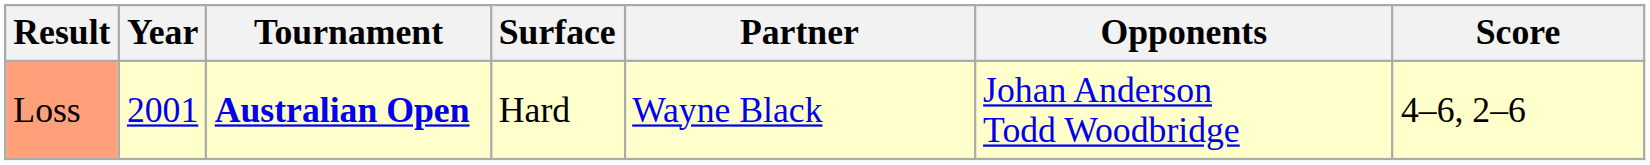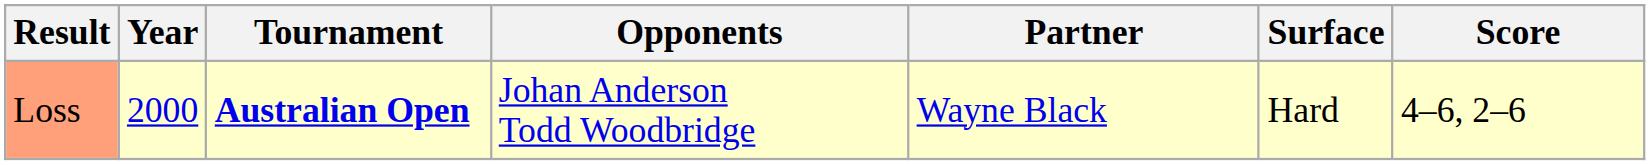columns swapped: Surface <-> Opponents
Loss | Year: 2001 -> 2000
